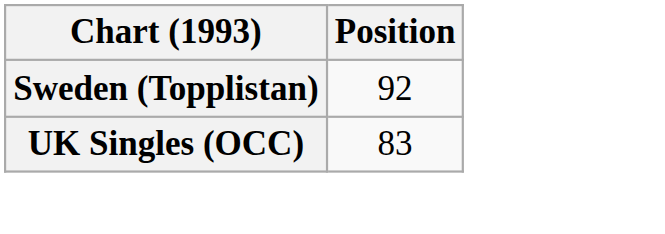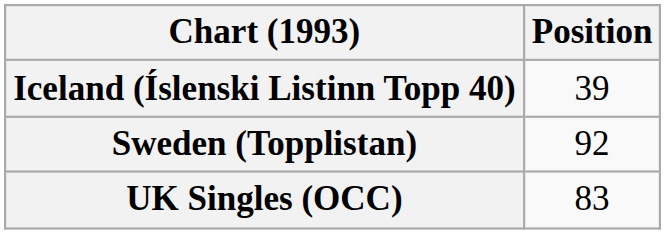+ row: Iceland (Íslenski Listinn Topp 40) | 39
